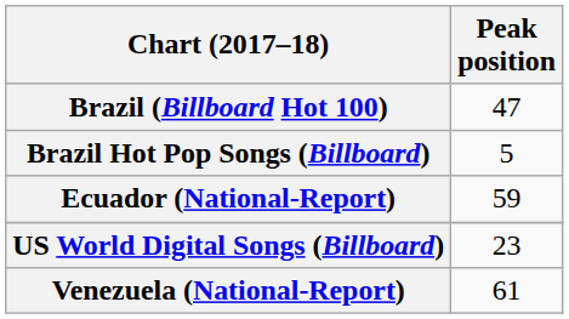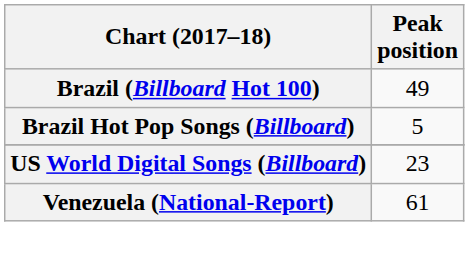Brazil (Billboard Hot 100) | Peak position: 47 -> 49
- row: Ecuador (National-Report) | 59
